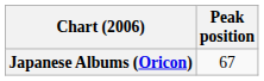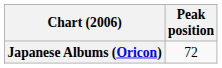Japanese Albums (Oricon) | Peak position: 67 -> 72
